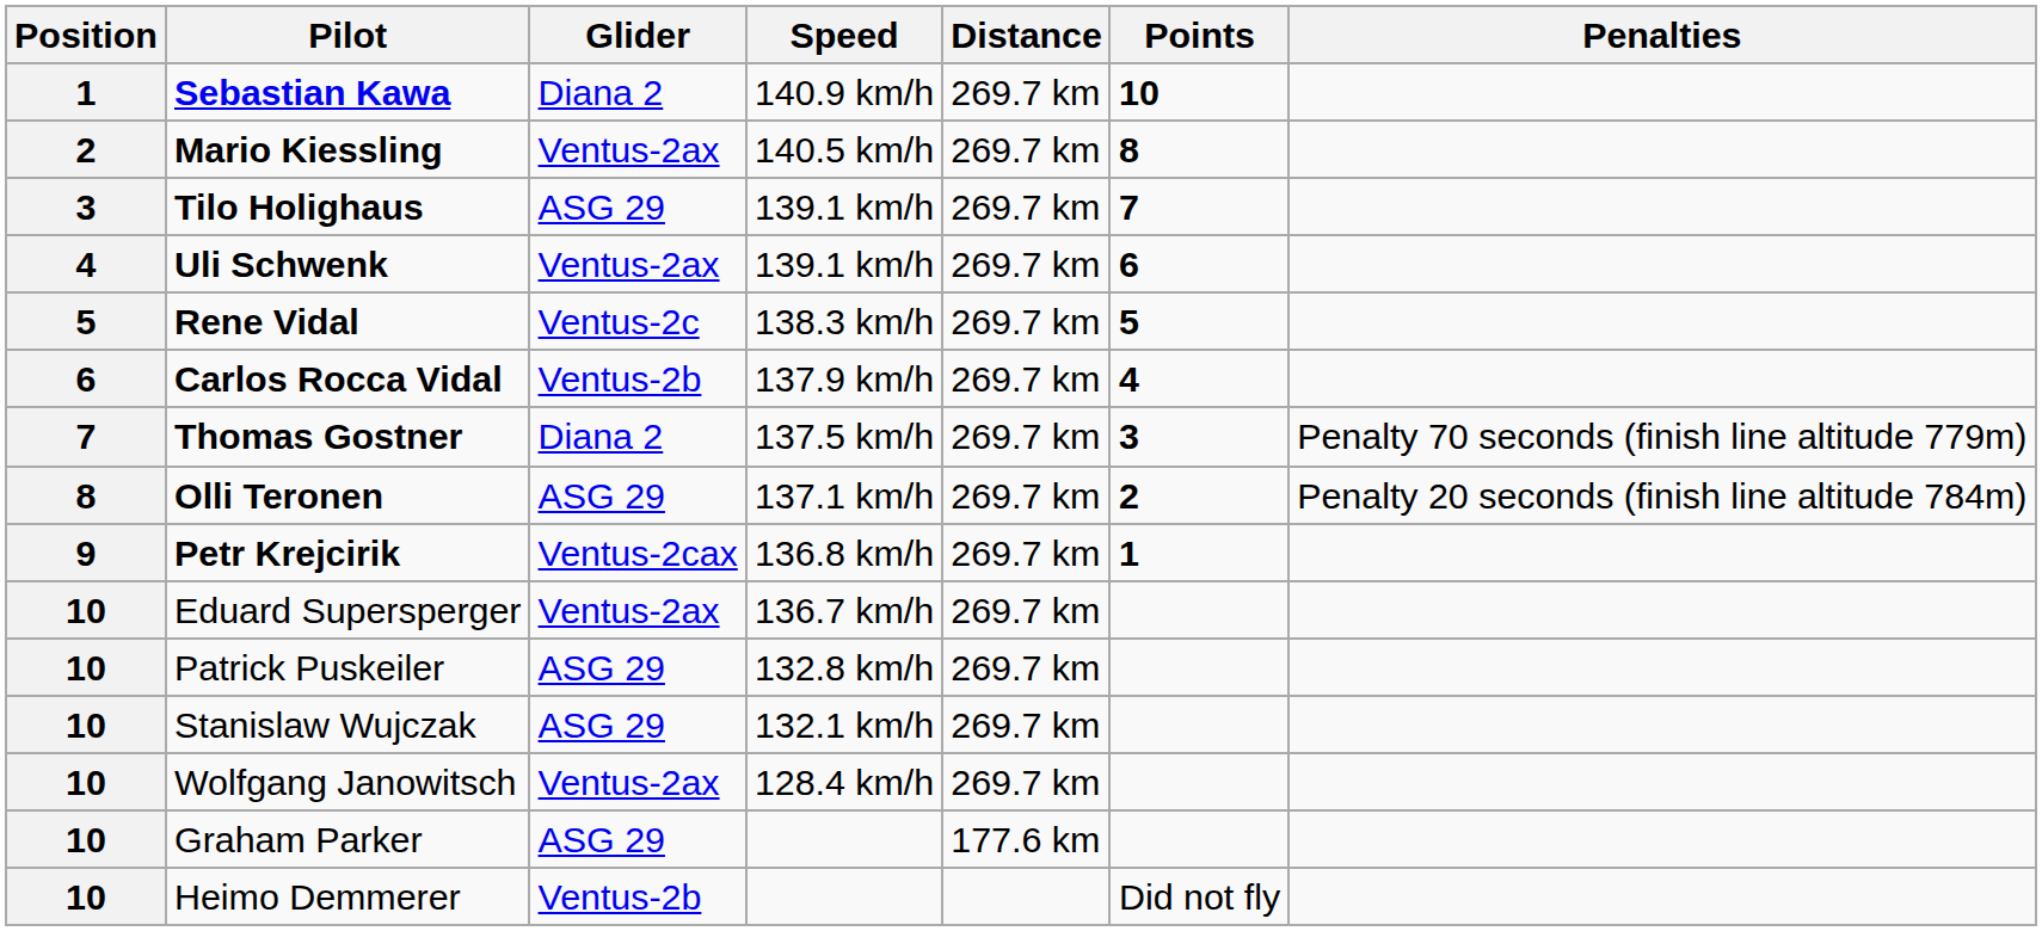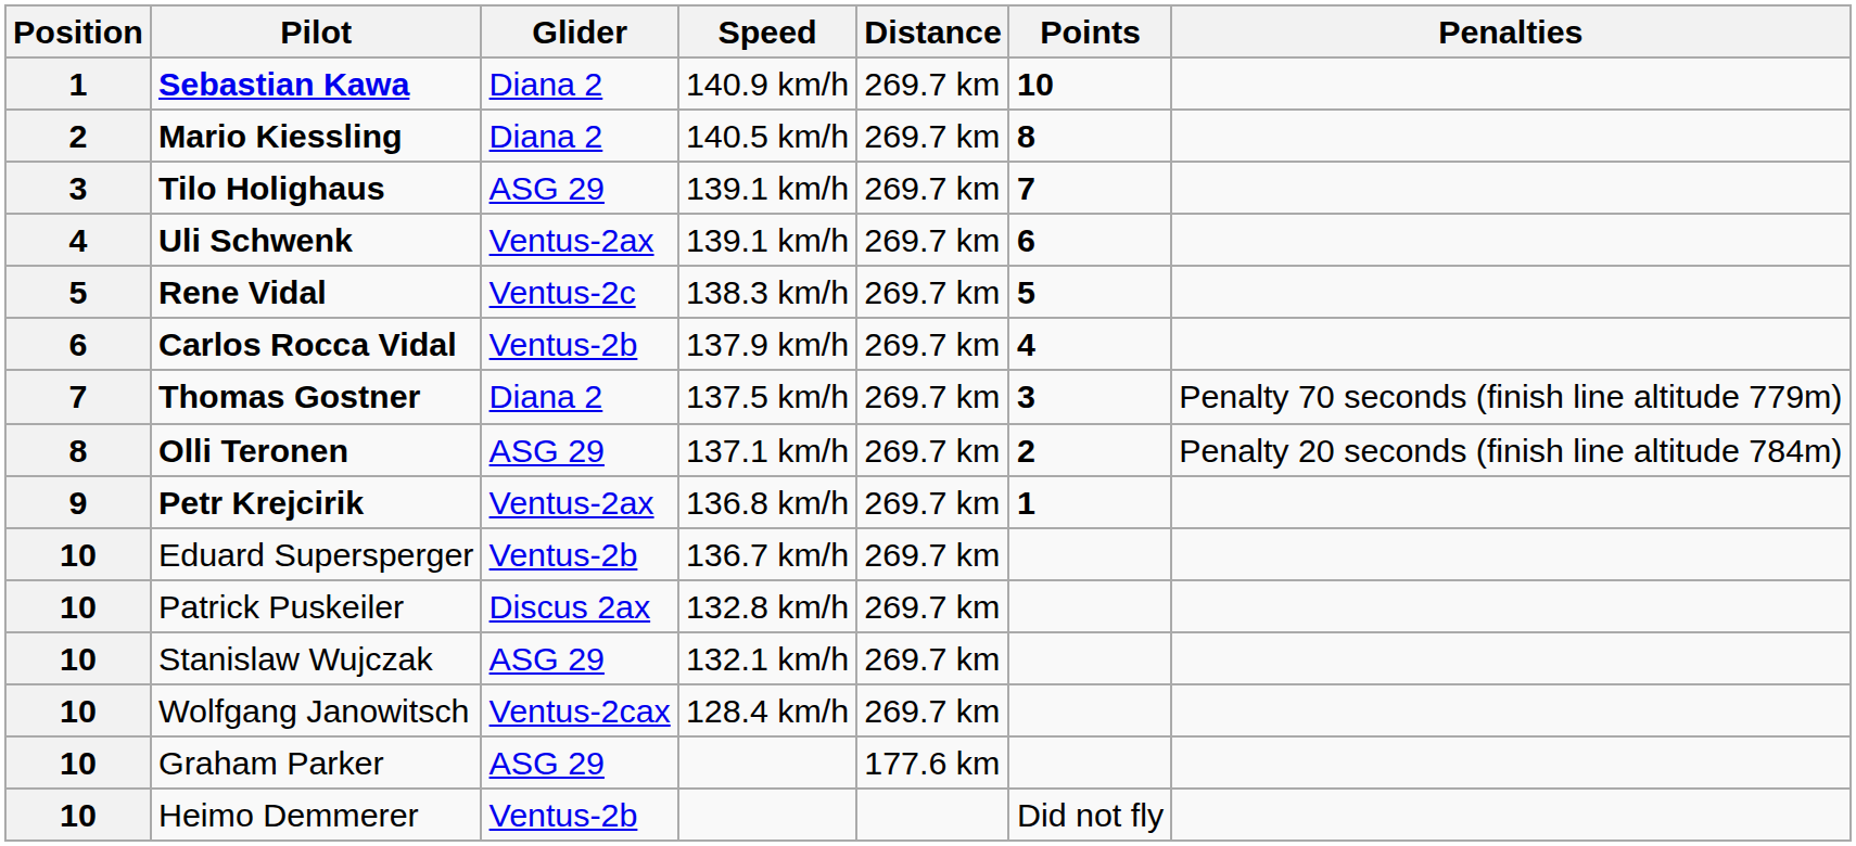Mario Kiessling | Glider: Ventus-2ax -> Diana 2
Petr Krejcirik | Glider: Ventus-2cax -> Ventus-2ax
Eduard Supersperger | Glider: Ventus-2ax -> Ventus-2b
Patrick Puskeiler | Glider: ASG 29 -> Discus 2ax
Wolfgang Janowitsch | Glider: Ventus-2ax -> Ventus-2cax
